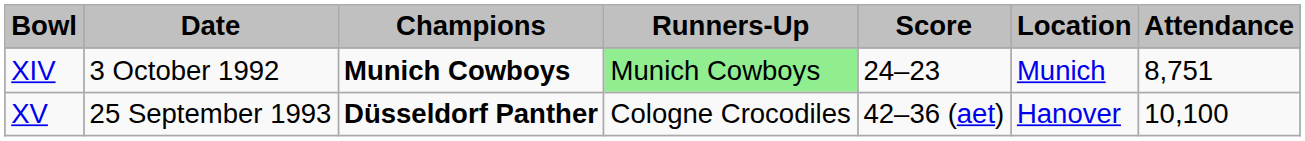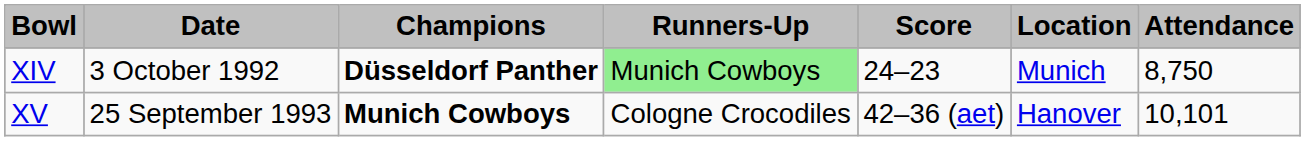XIV | Champions: Munich Cowboys -> Düsseldorf Panther
XIV | Attendance: 8,751 -> 8,750
XV | Champions: Düsseldorf Panther -> Munich Cowboys
XV | Attendance: 10,100 -> 10,101
